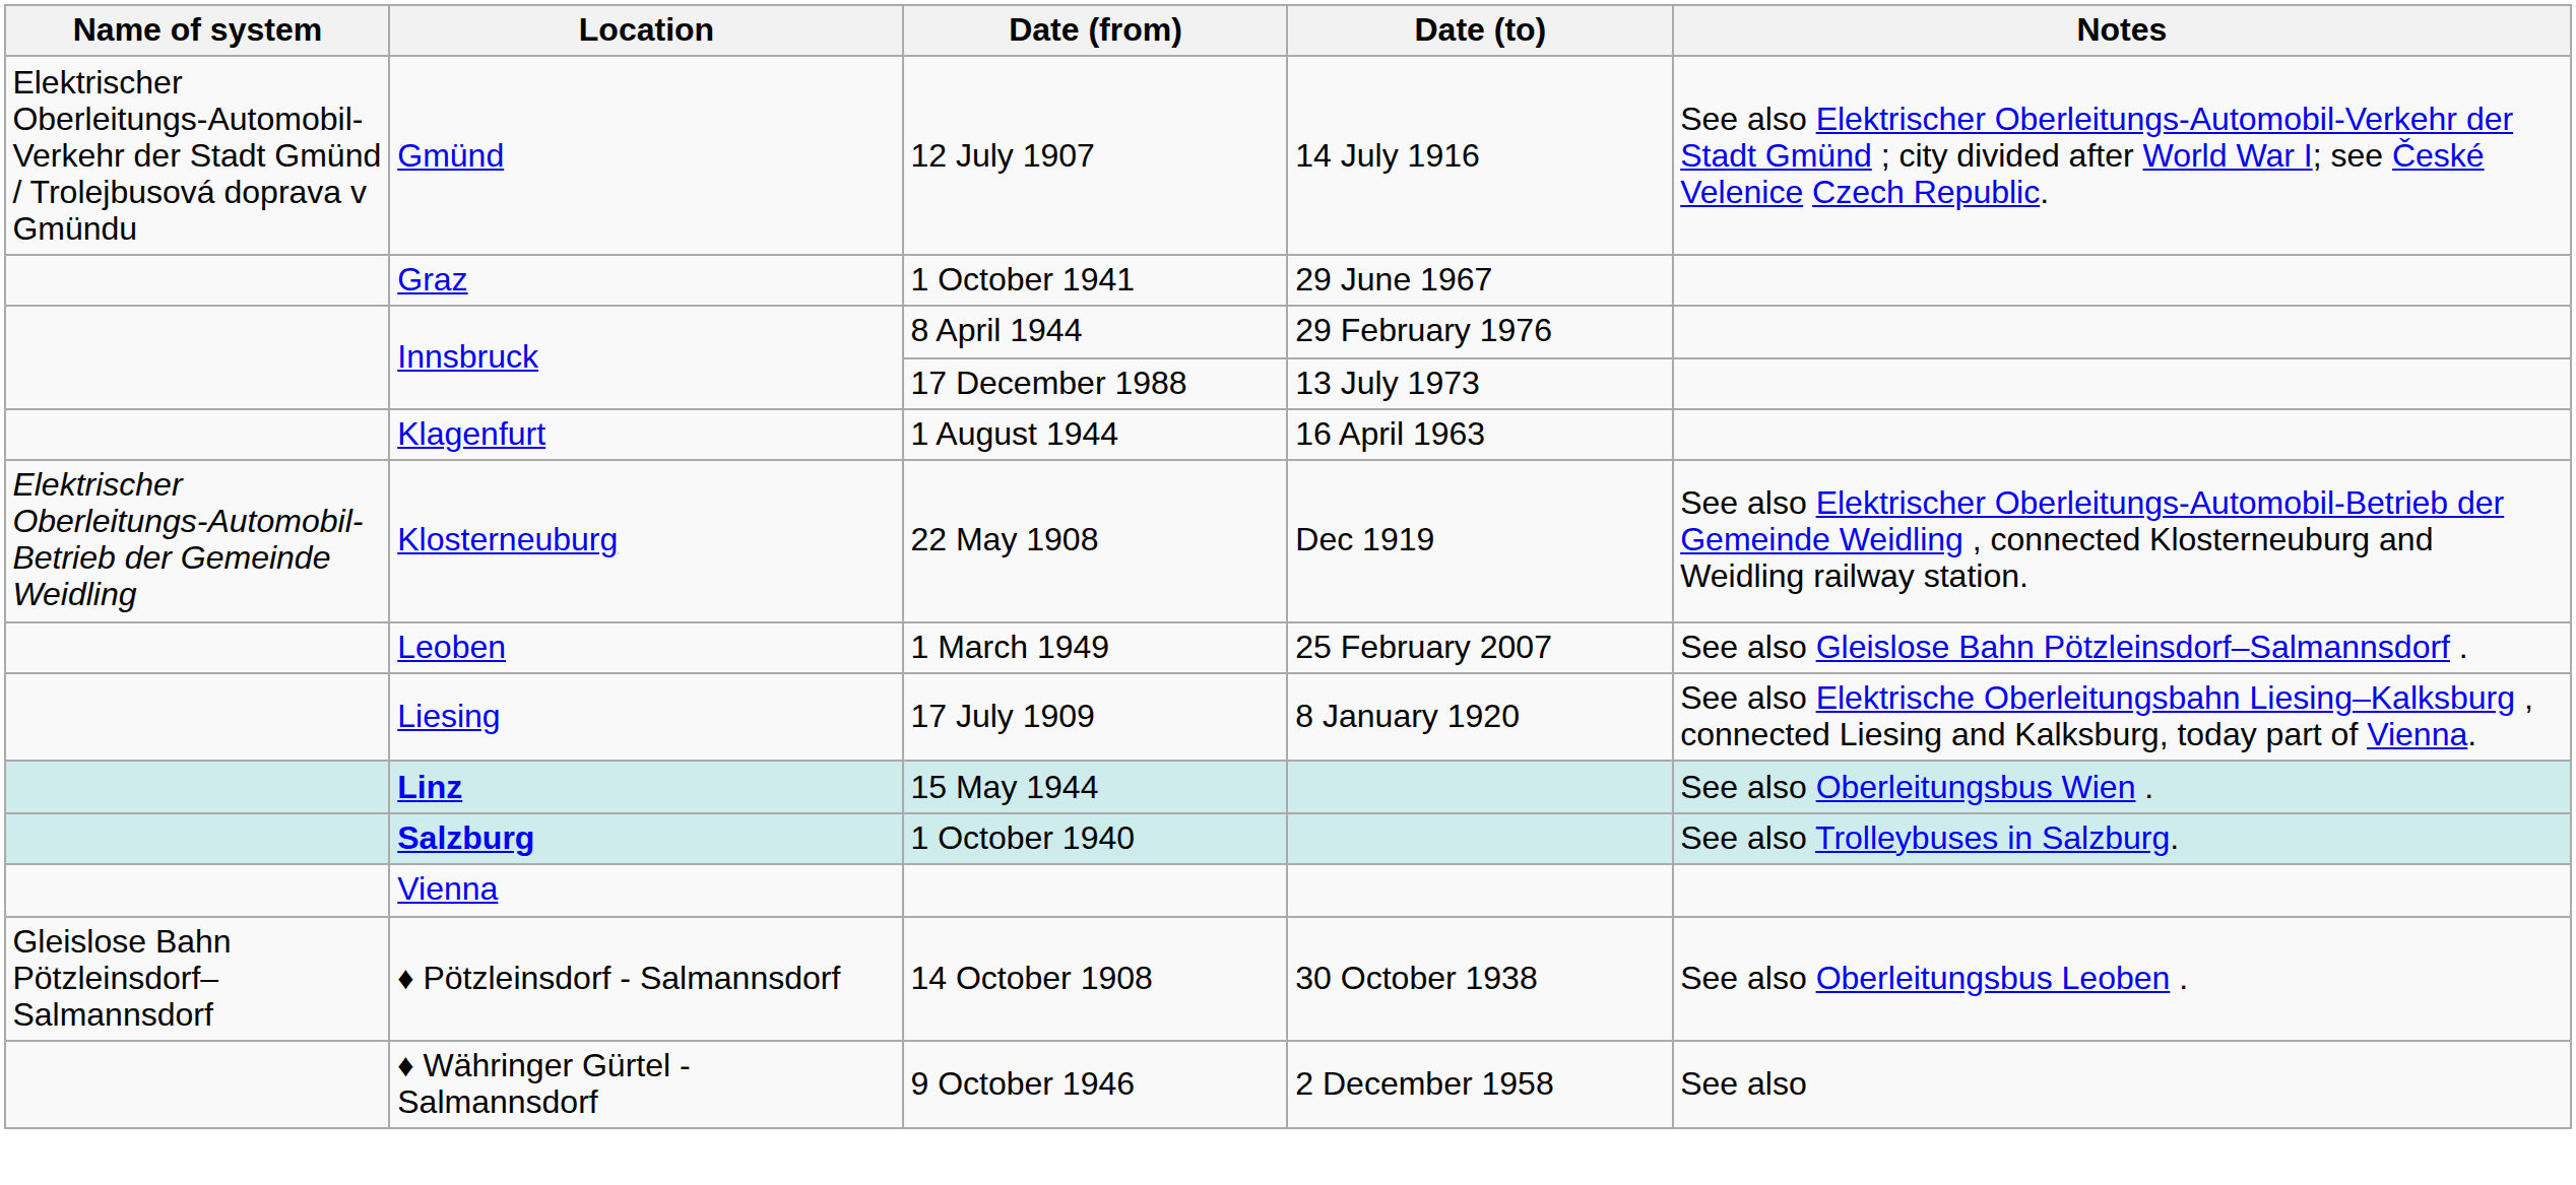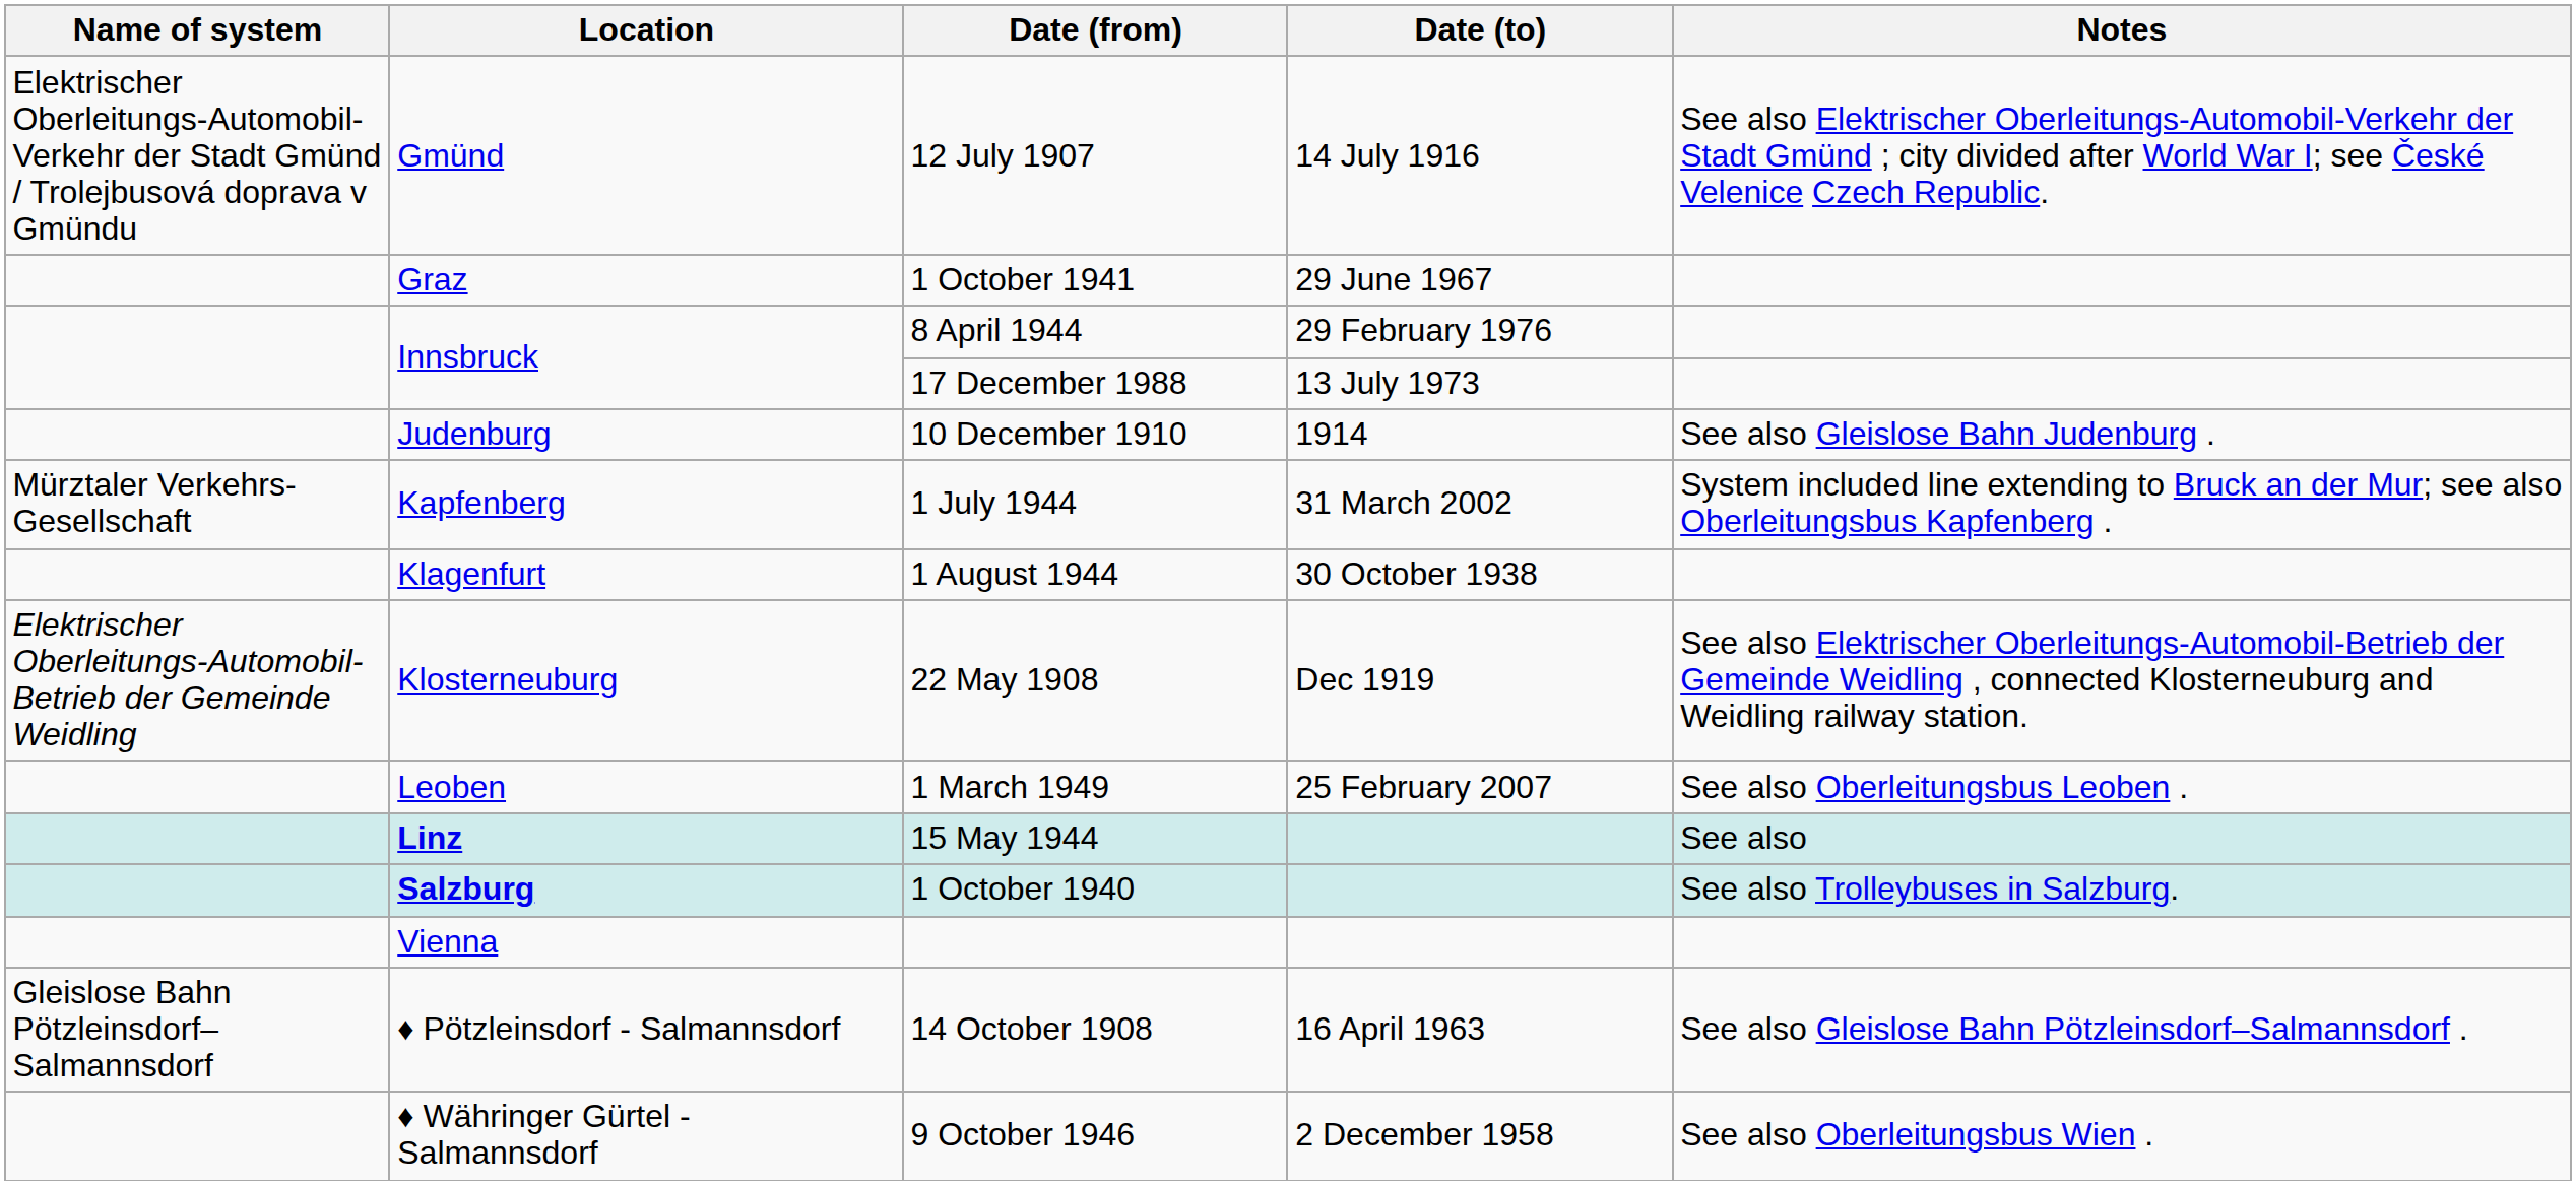+ row: Judenburg | 10 December 1910 | 1914 | See also Gleislose Bahn Judenburg .
+ row: Mürztaler Verkehrs-Gesellschaft | Kapfenberg | 1 July 1944 | 31 March 2002 | System included line extending to Bruck an der Mur; see also Oberleitungsbus Kapfenberg .
1 August 1944 | Date (to): 16 April 1963 -> 30 October 1938
1 March 1949 | Notes: See also Gleislose Bahn Pötzleinsdorf–Salmannsdorf . -> See also Oberleitungsbus Leoben .
- row: Liesing | 17 July 1909 | 8 January 1920 | See also Elektrische Oberleitungsbahn Liesing–Kalksburg , connected Liesing and Kalksburg, today part of Vienna.
15 May 1944 | Notes: See also Oberleitungsbus Wien . -> See also
14 October 1908 | Date (to): 30 October 1938 -> 16 April 1963
14 October 1908 | Notes: See also Oberleitungsbus Leoben . -> See also Gleislose Bahn Pötzleinsdorf–Salmannsdorf .
9 October 1946 | Notes: See also -> See also Oberleitungsbus Wien .
